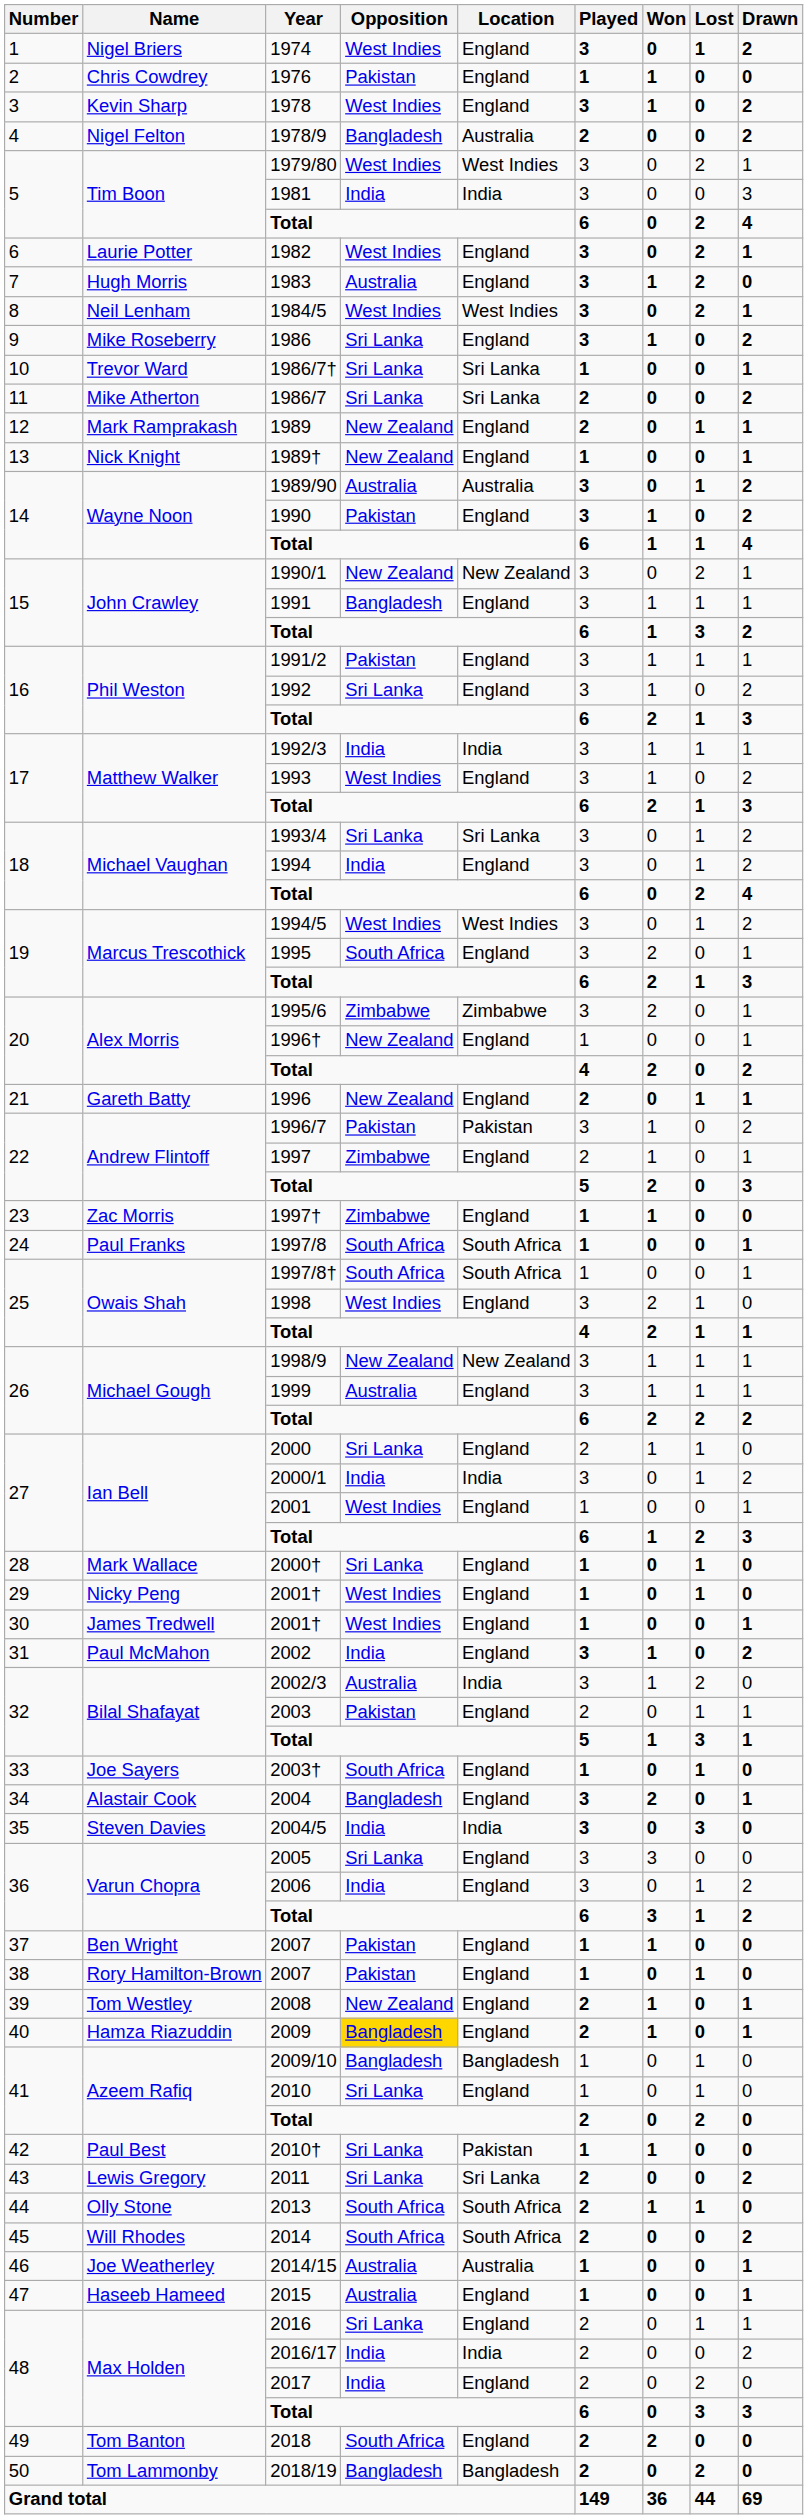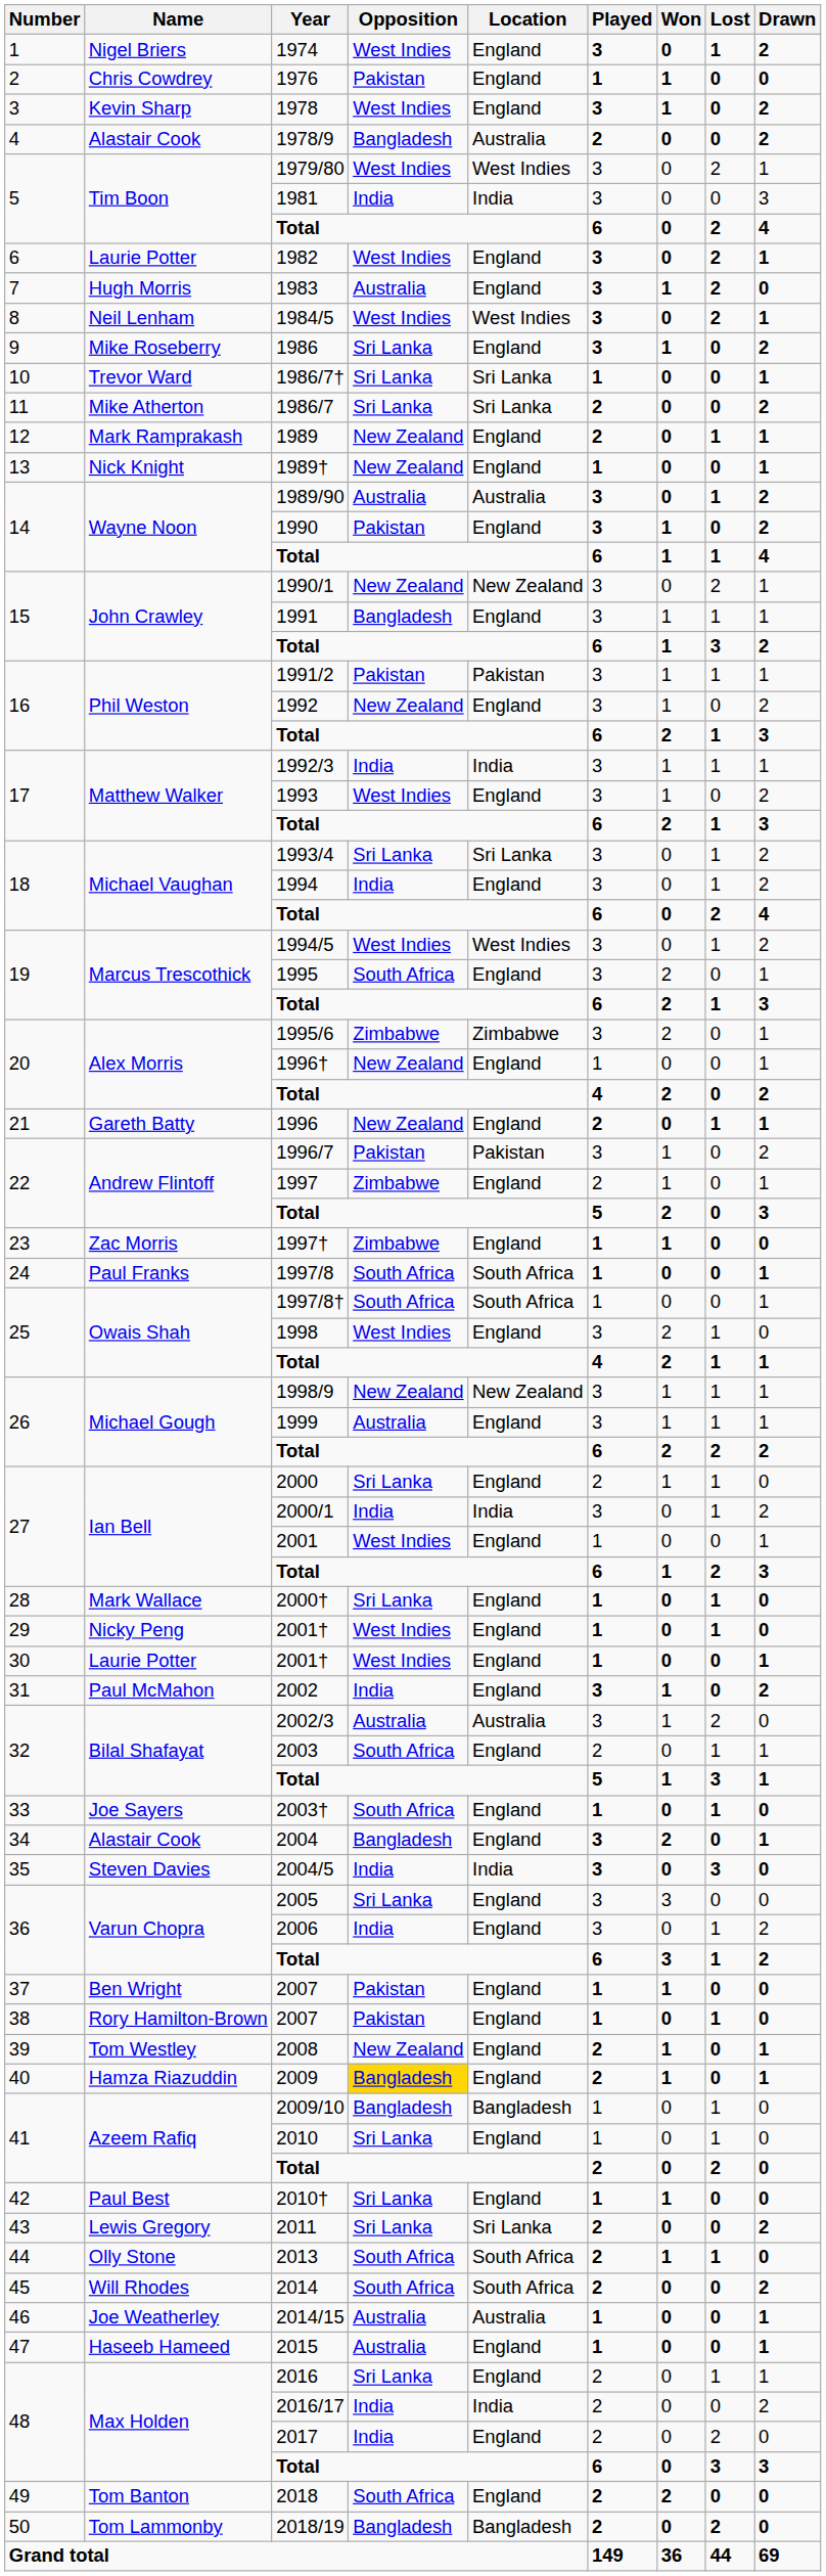1978/9 | Name: Nigel Felton -> Alastair Cook
1991/2 | Location: England -> Pakistan
1992 | Opposition: Sri Lanka -> New Zealand
30 / 2001† | Name: James Tredwell -> Laurie Potter
2002/3 | Location: India -> Australia
2003 | Opposition: Pakistan -> South Africa
2010† | Location: Pakistan -> England
